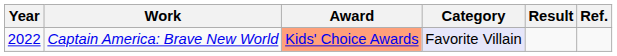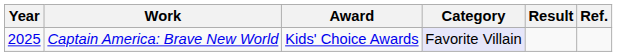Captain America: Brave New World | Year: 2022 -> 2025
Captain America: Brave New World | Award: lightsalmon background -> no background
